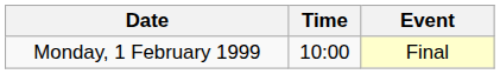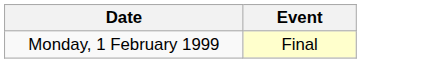- column: Time | 10:00
